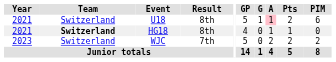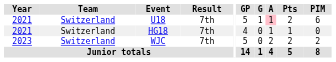U18 | Result: 8th -> 7th
HG18 | Team: bold -> normal
HG18 | Result: 8th -> 7th
